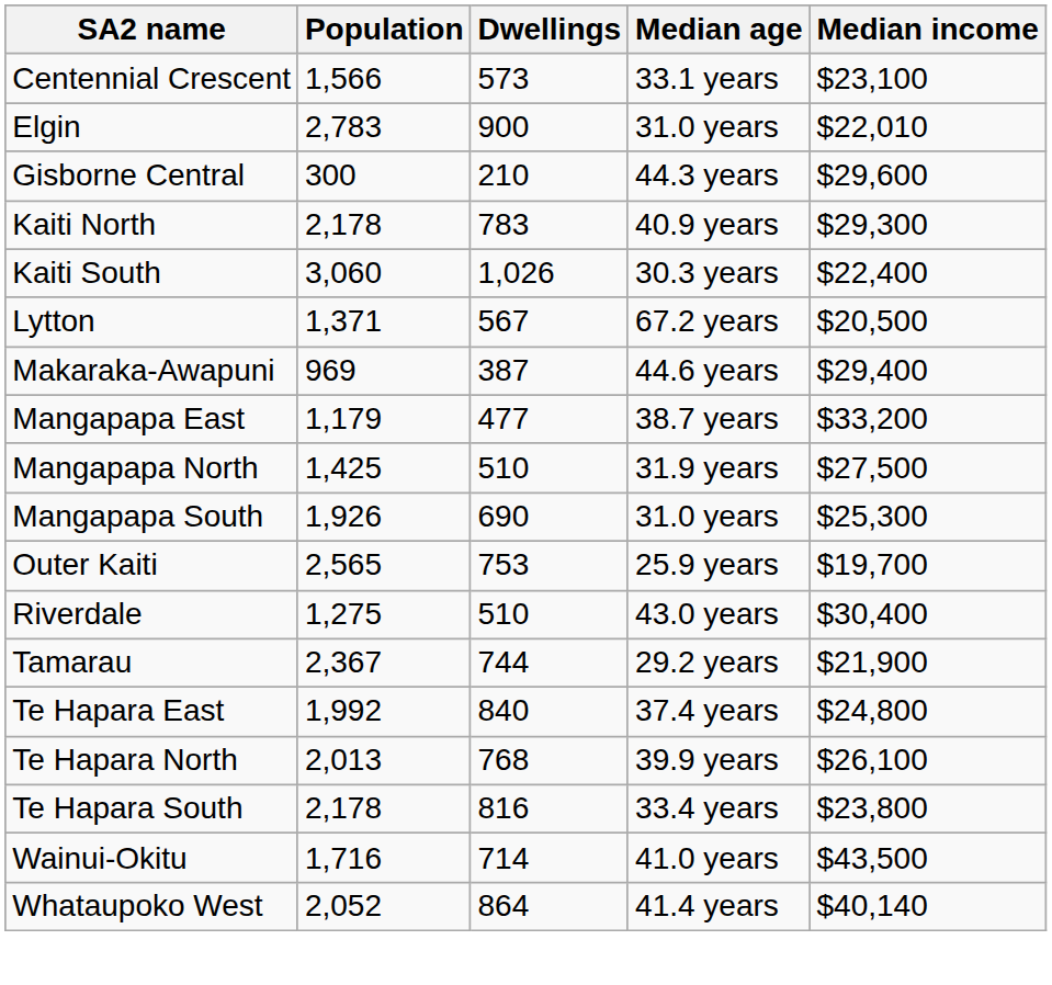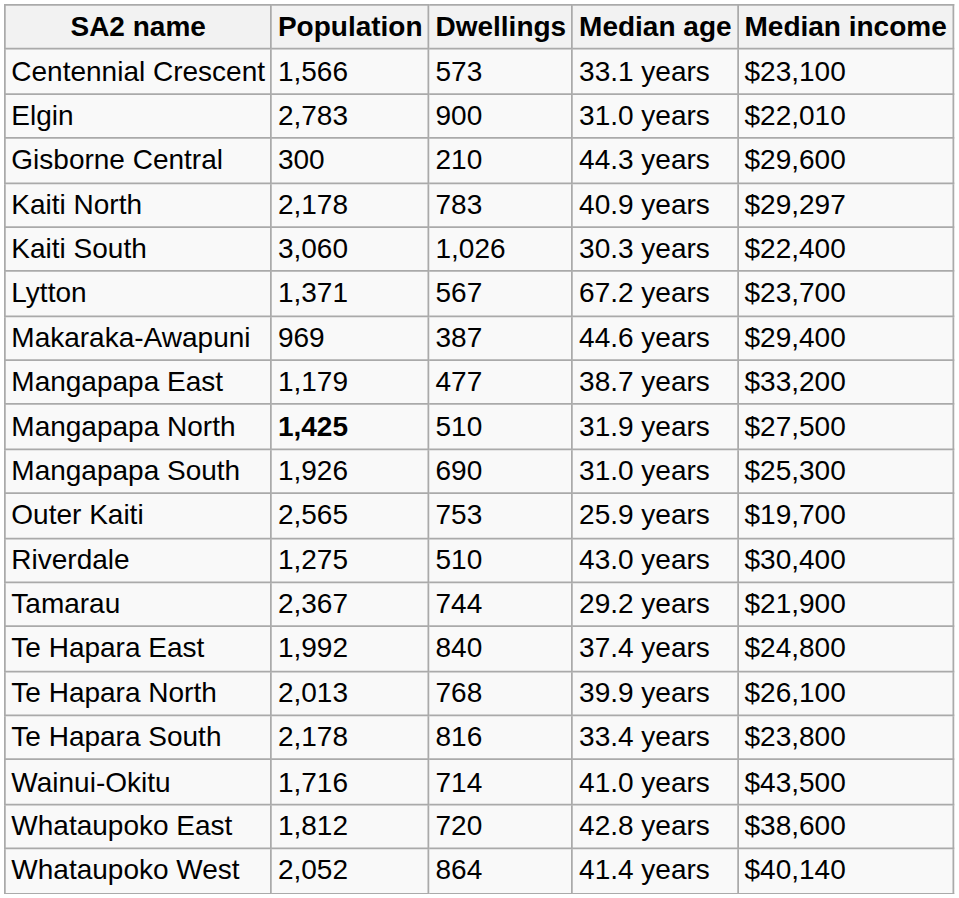Kaiti North | Median income: $29,300 -> $29,297
Lytton | Median income: $20,500 -> $23,700
Mangapapa North | Population: normal -> bold
+ row: Whataupoko East | 1,812 | 720 | 42.8 years | $38,600
